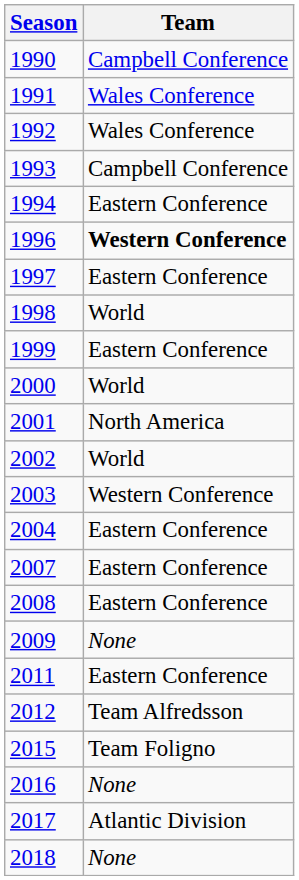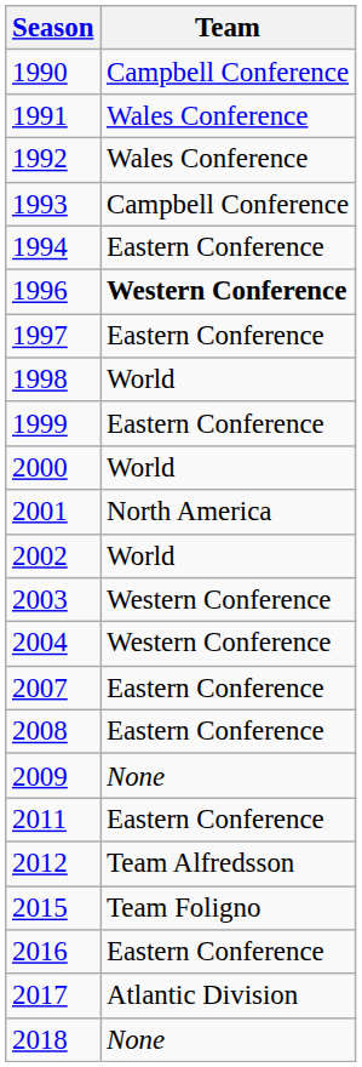2004 | Team: Eastern Conference -> Western Conference
2016 | Team: None -> Eastern Conference
